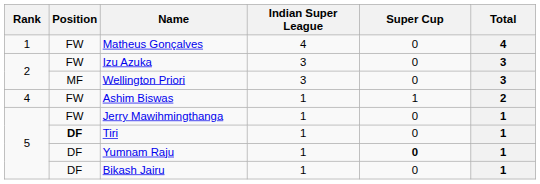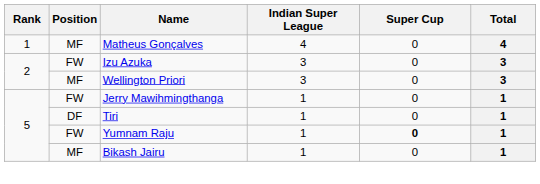Matheus Gonçalves | Position: FW -> MF
- row: 4 | FW | Ashim Biswas | 1 | 1 | 2
Tiri | Position: bold -> normal
Yumnam Raju | Position: DF -> FW
Bikash Jairu | Position: DF -> MF
